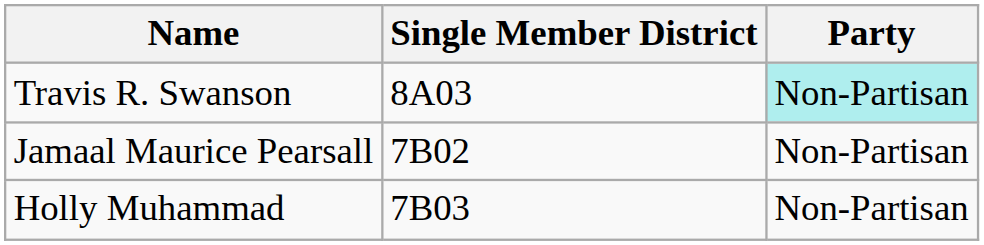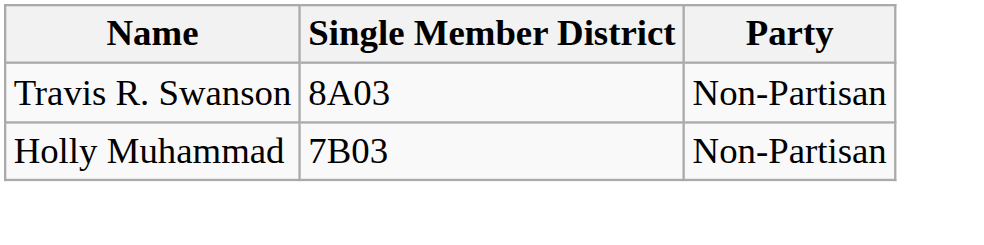Travis R. Swanson | Party: paleturquoise background -> no background
- row: Jamaal Maurice Pearsall | 7B02 | Non-Partisan
